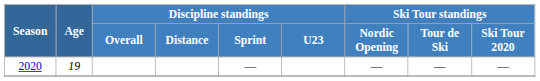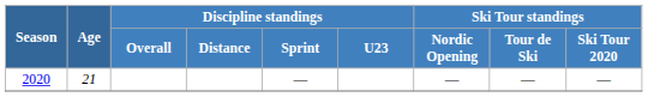2020 | Age: 19 -> 21
